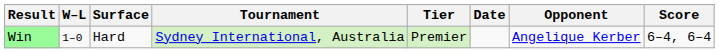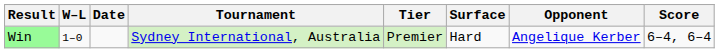columns swapped: Date <-> Surface
